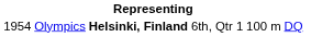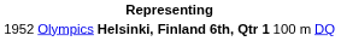Olympics | column 1: 1954 -> 1952
Olympics | column 4: normal -> bold
